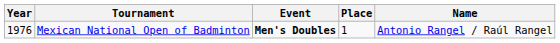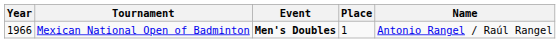Mexican National Open of Badminton | Year: 1976 -> 1966
